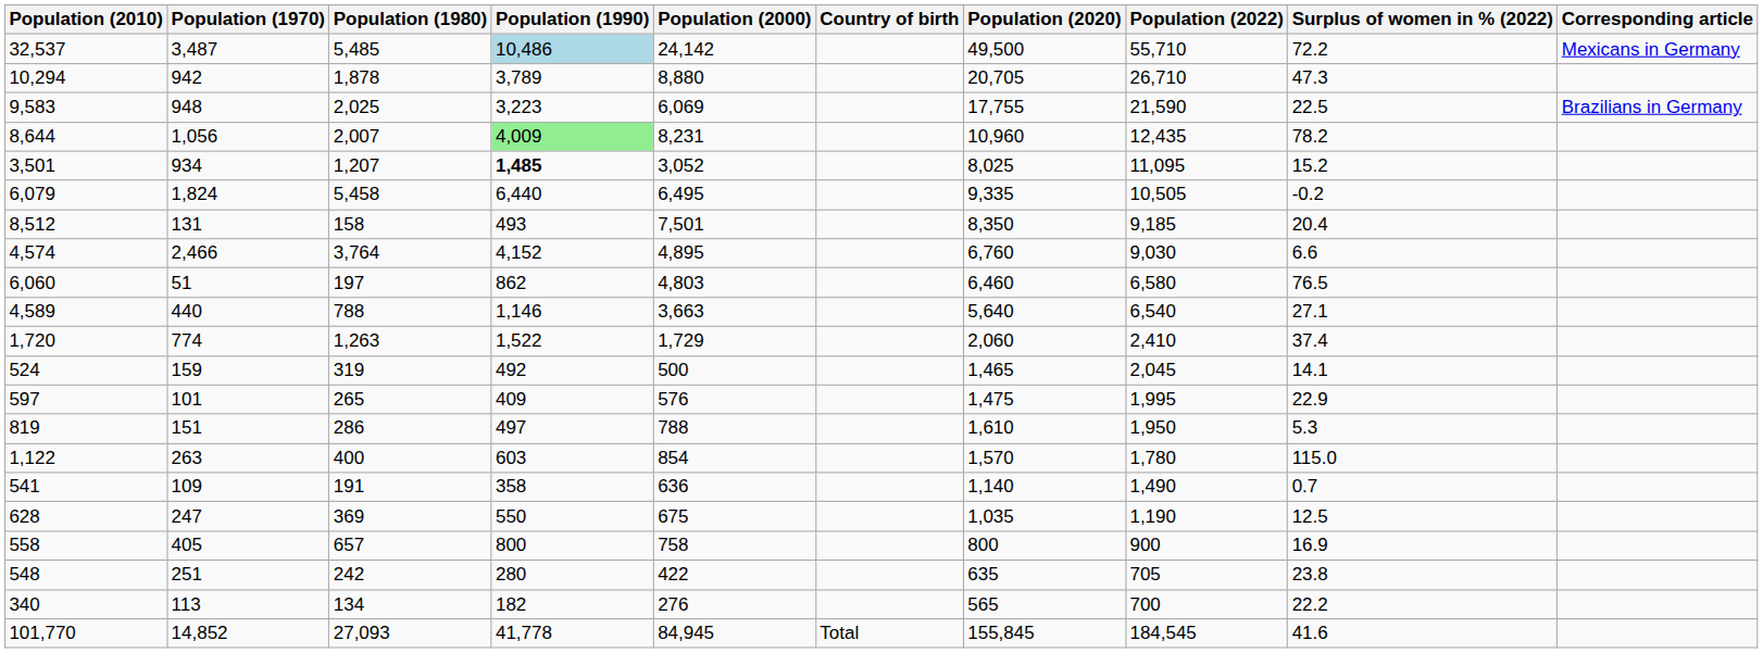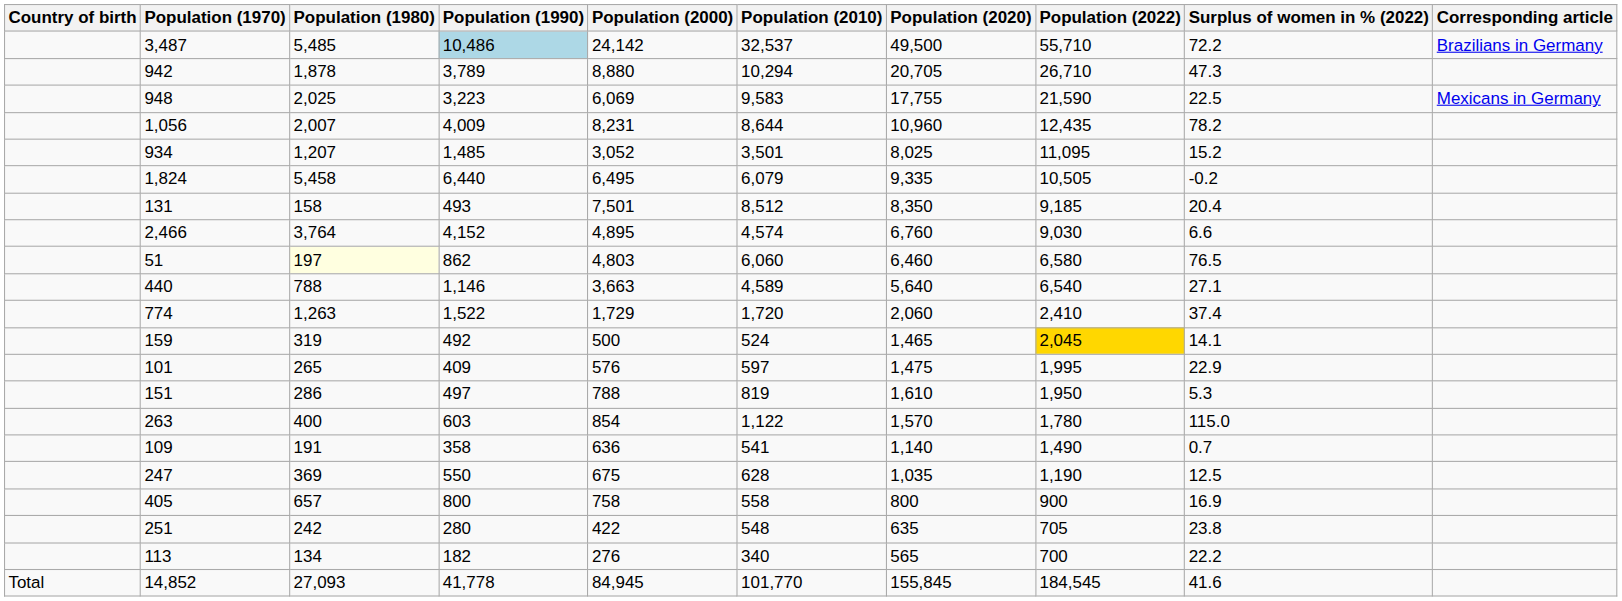columns swapped: Country of birth <-> Population (2010)
3,487 | Corresponding article: Mexicans in Germany -> Brazilians in Germany
948 | Corresponding article: Brazilians in Germany -> Mexicans in Germany
1,056 | Population (1990): lightgreen background -> no background
934 | Population (1990): bold -> normal
51 | Population (1980): no background -> lightyellow background
159 | Population (2022): no background -> gold background
